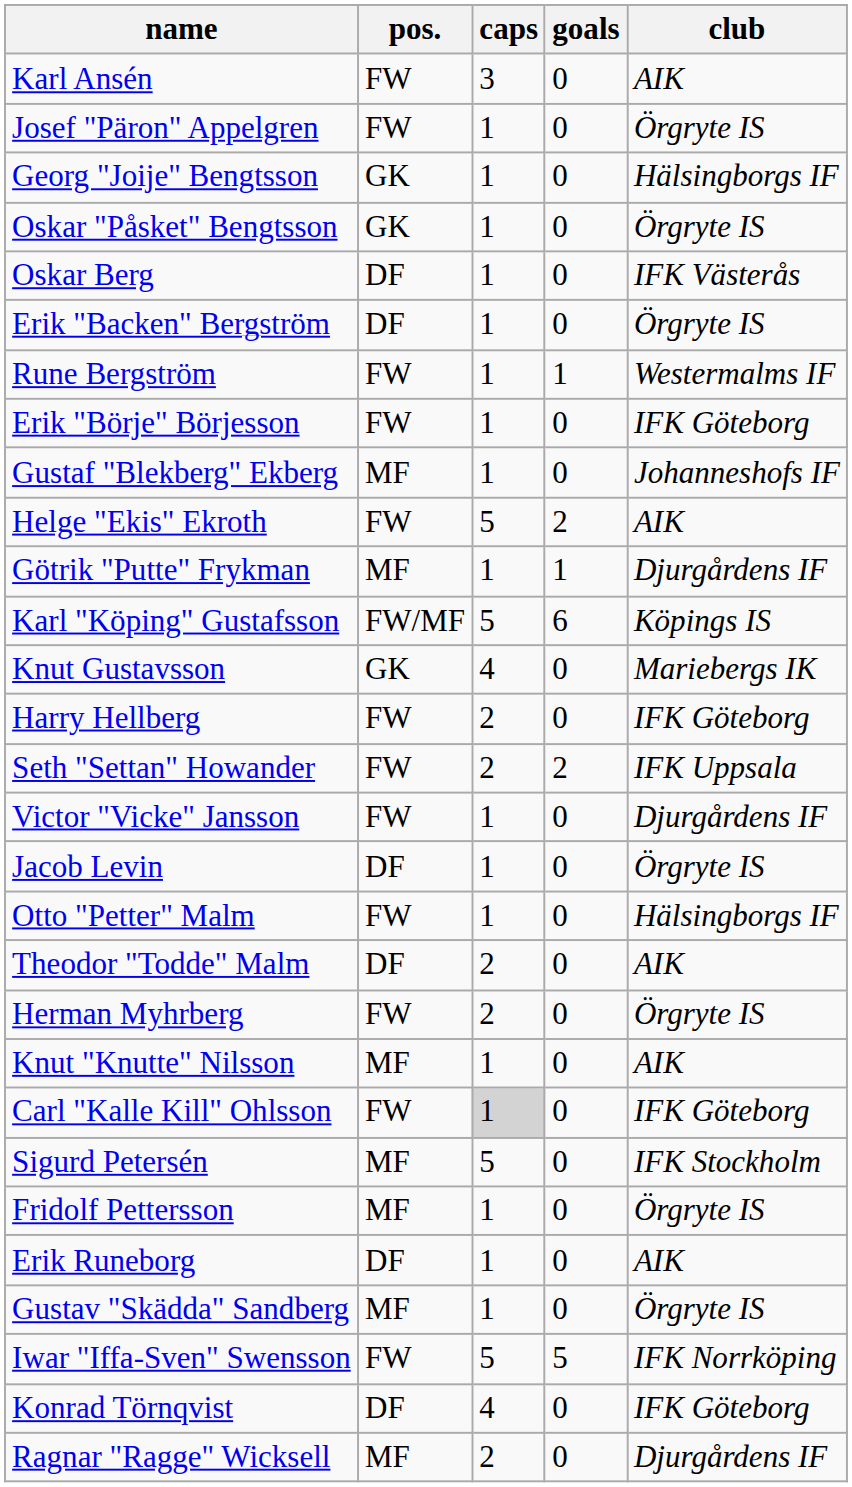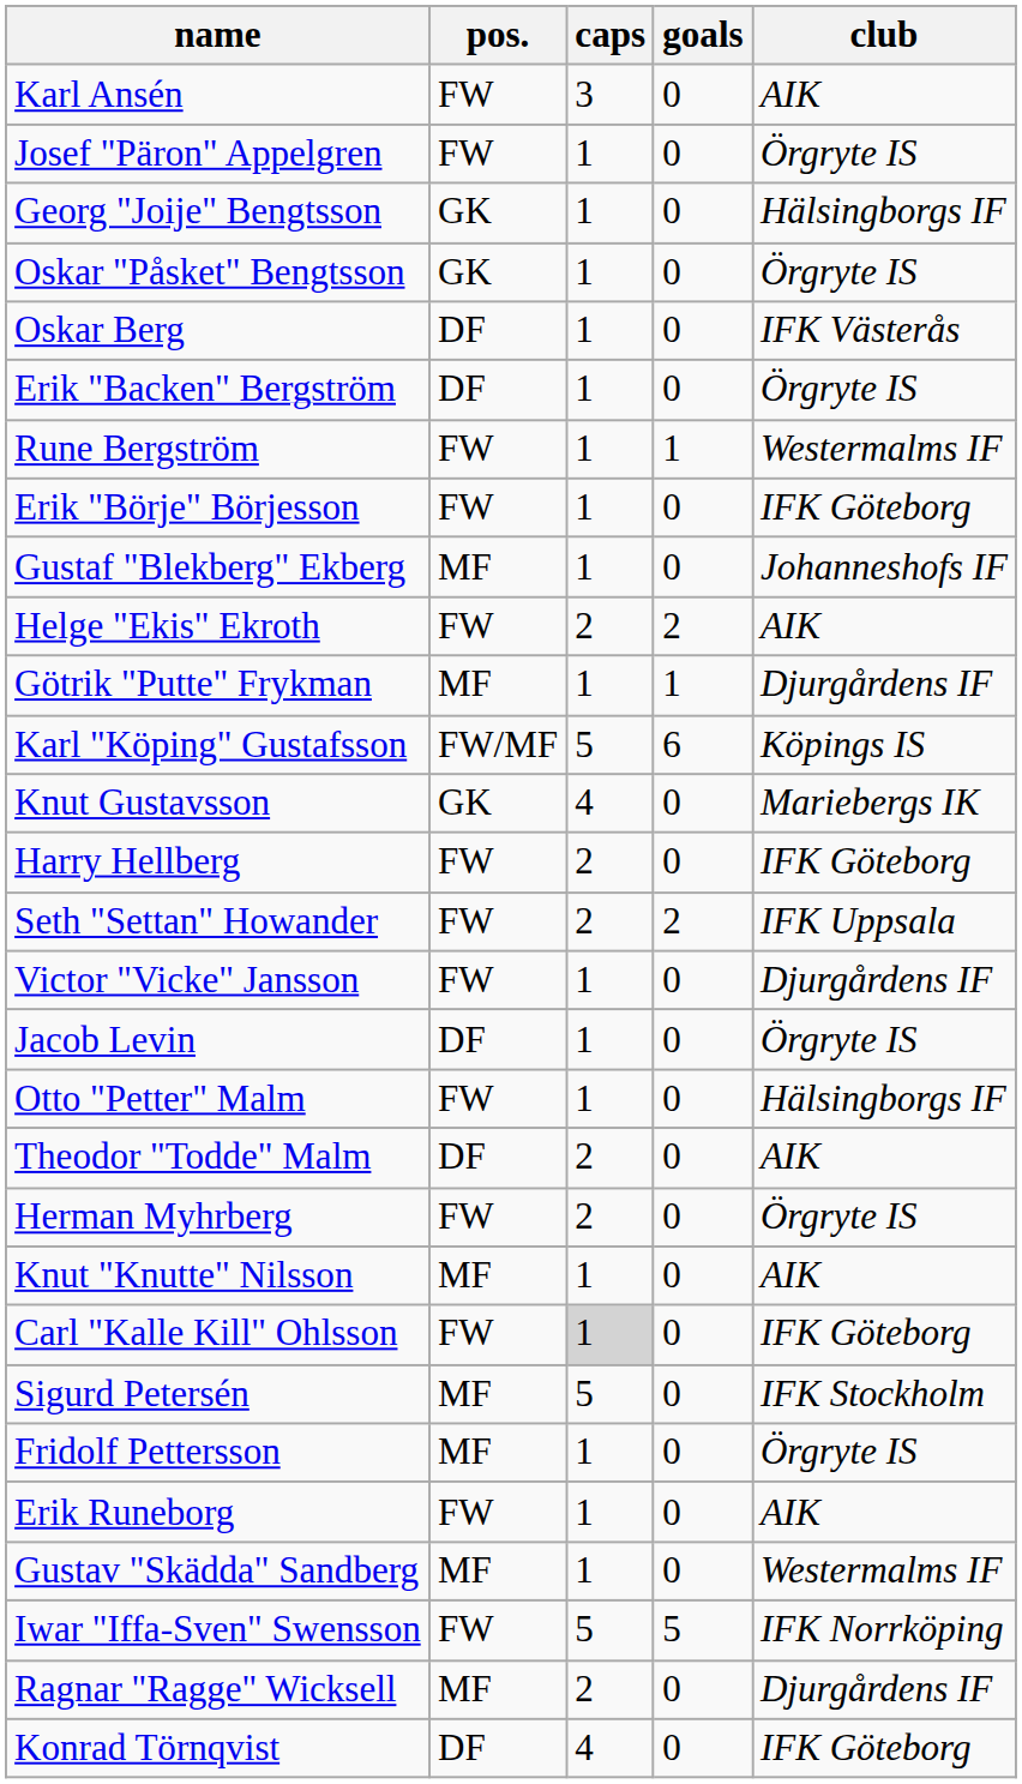Helge "Ekis" Ekroth | caps: 5 -> 2
Erik Runeborg | pos.: DF -> FW
Gustav "Skädda" Sandberg | club: Örgryte IS -> Westermalms IF
rows swapped: Konrad Törnqvist <-> Ragnar "Ragge" Wicksell
